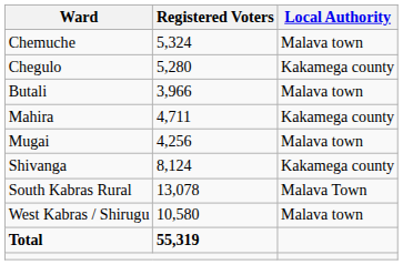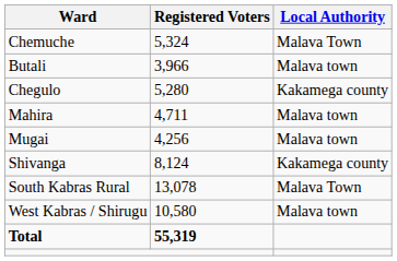Chemuche | Local Authority: Malava town -> Malava Town
rows swapped: Butali <-> Chegulo
Mahira | Local Authority: Kakamega county -> Malava town
